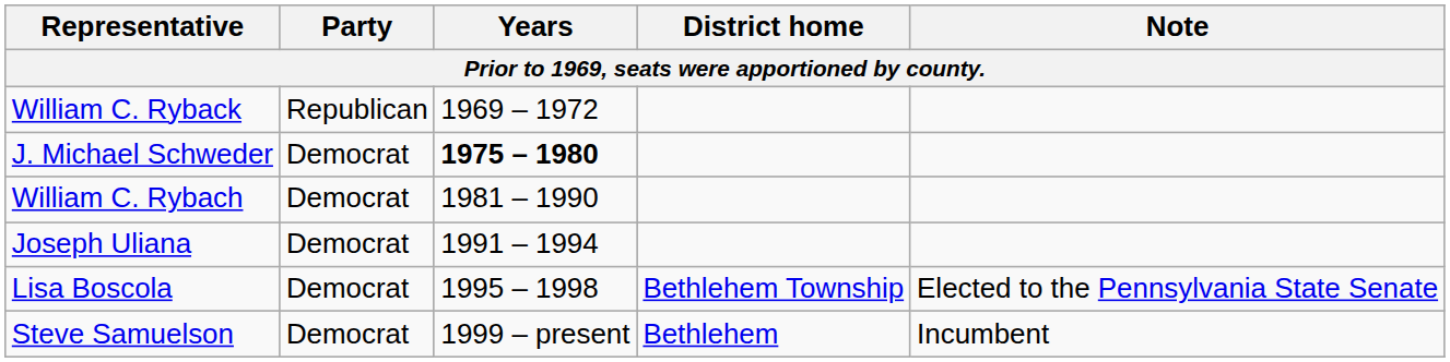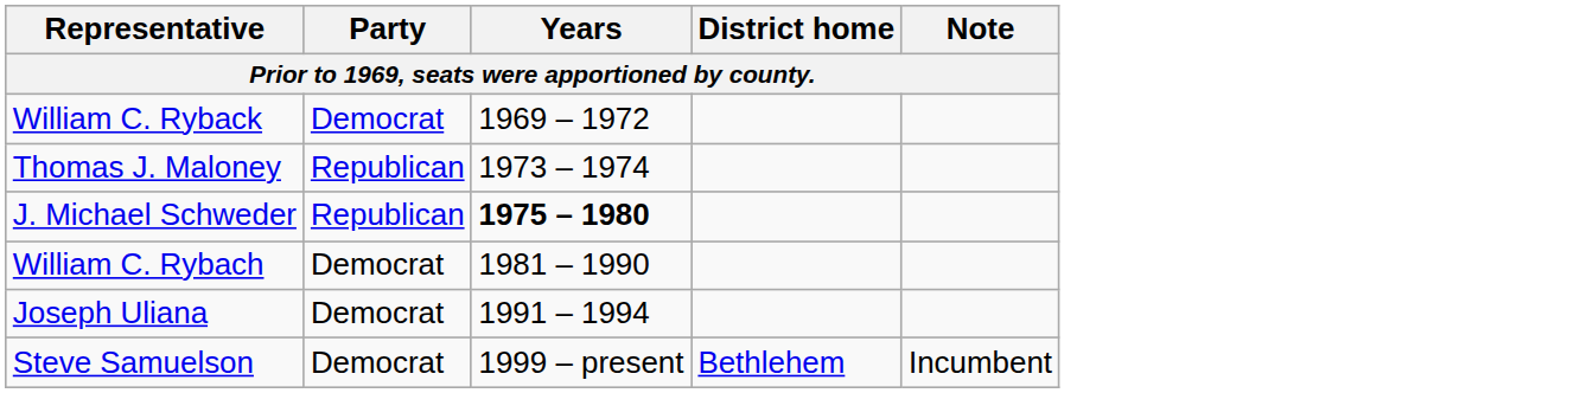William C. Ryback | Party: Republican -> Democrat
+ row: Thomas J. Maloney | Republican | 1973 – 1974
J. Michael Schweder | Party: Democrat -> Republican
- row: Lisa Boscola | Democrat | 1995 – 1998 | Bethlehem Township | Elected to the Pennsylvania State Senate
